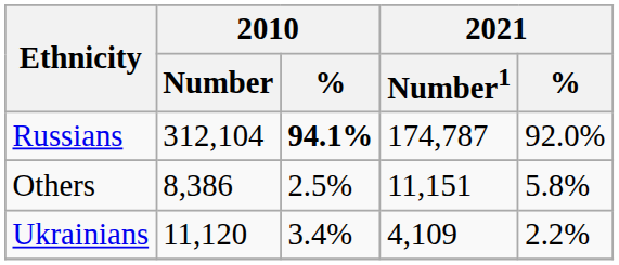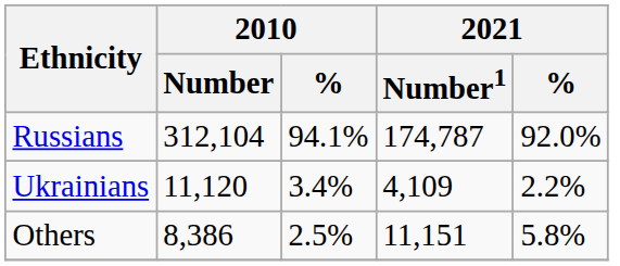Russians | 2010 / %: bold -> normal
rows swapped: Ukrainians <-> Others
